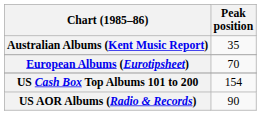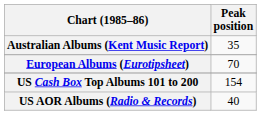US AOR Albums (Radio & Records) | Peak position: 90 -> 40
